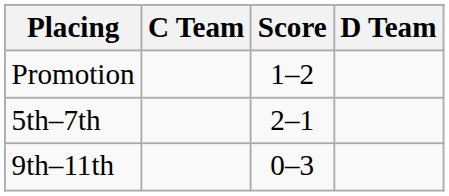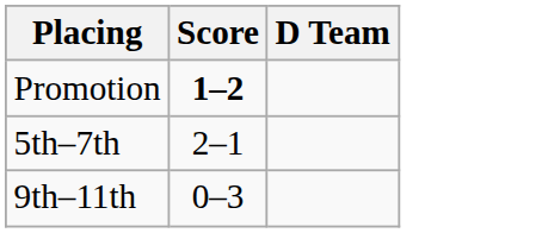- column: C Team
Promotion | Score: normal -> bold
